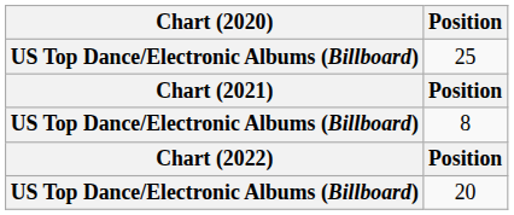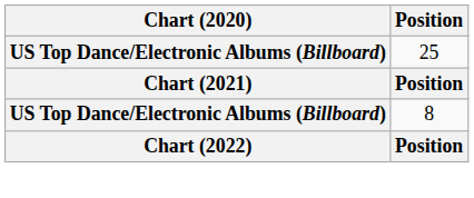- row: US Top Dance/Electronic Albums (Billboard) | 20
